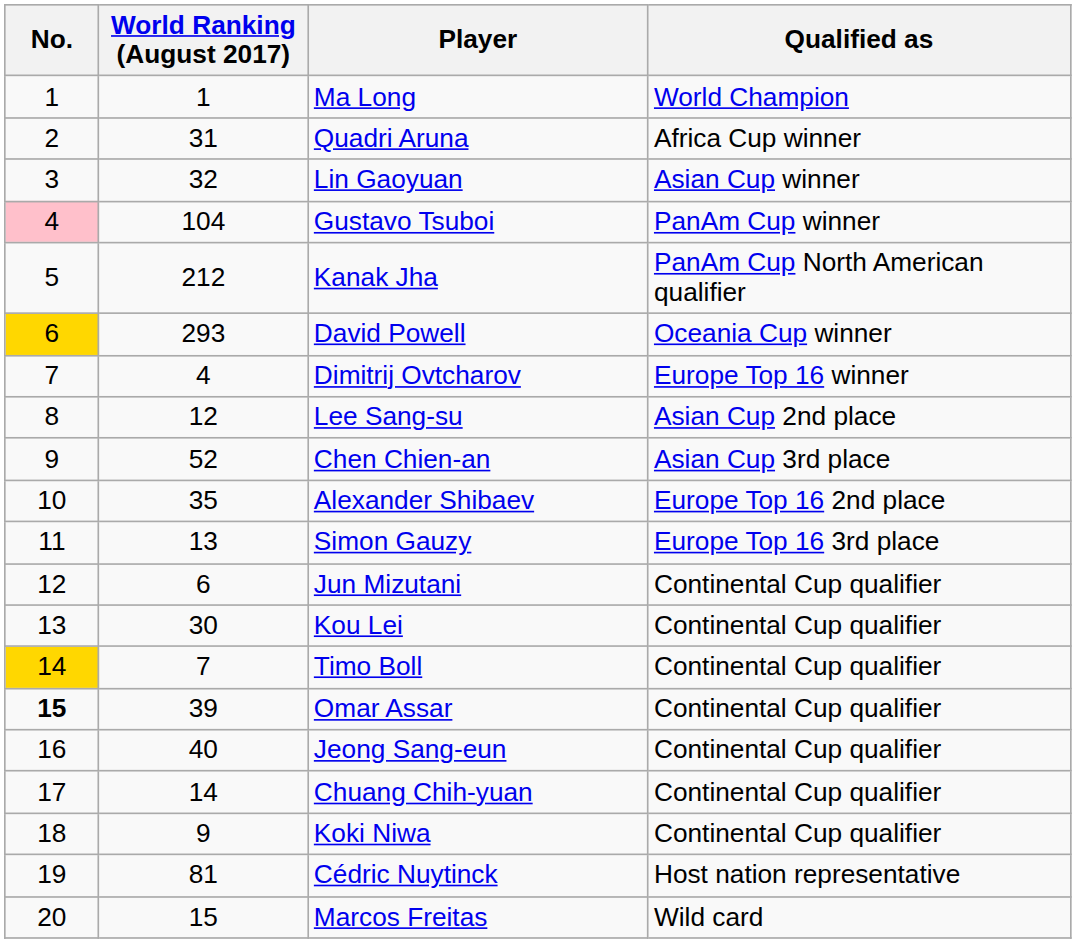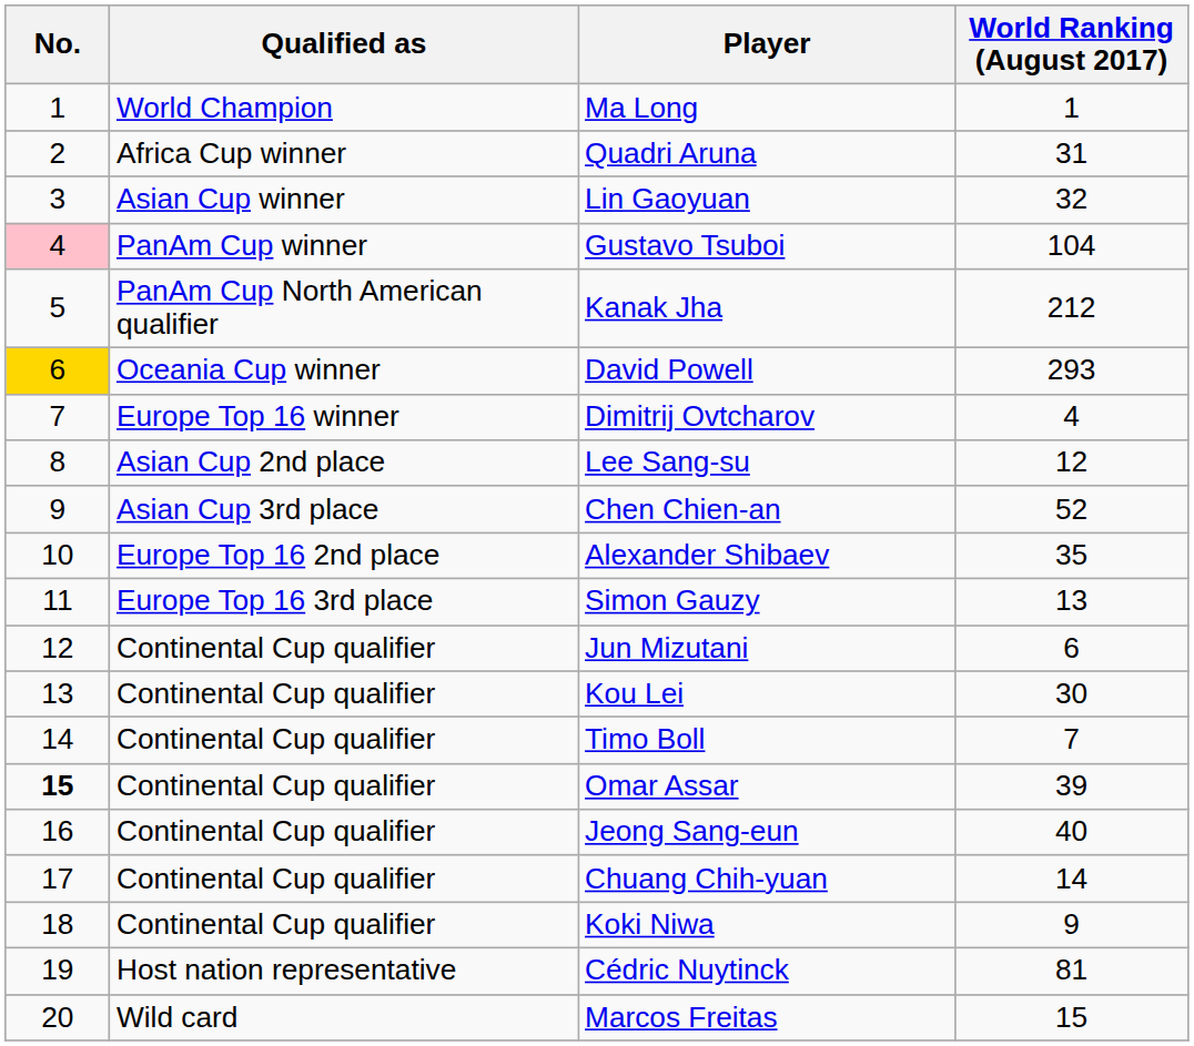columns swapped: World Ranking (August 2017) <-> Qualified as
Timo Boll | No.: gold background -> no background
